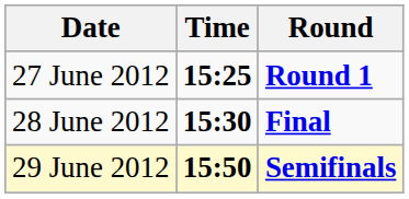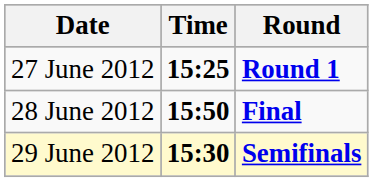28 June 2012 | Time: 15:30 -> 15:50
29 June 2012 | Time: 15:50 -> 15:30
